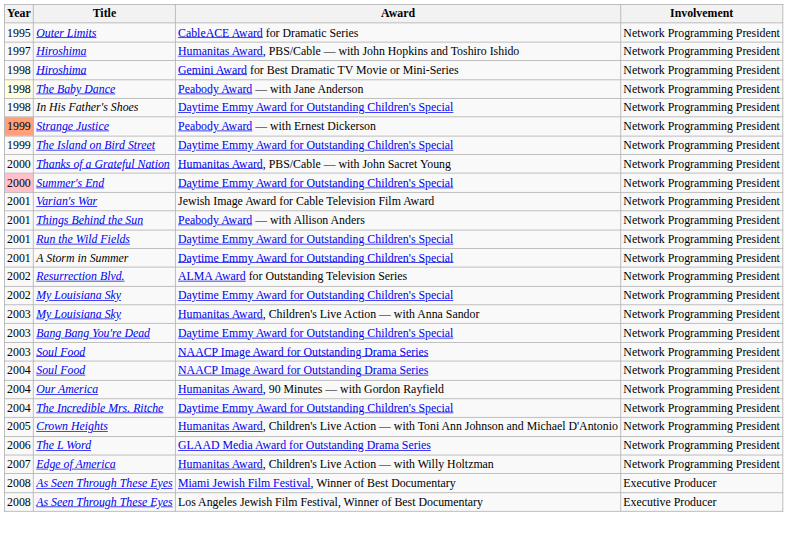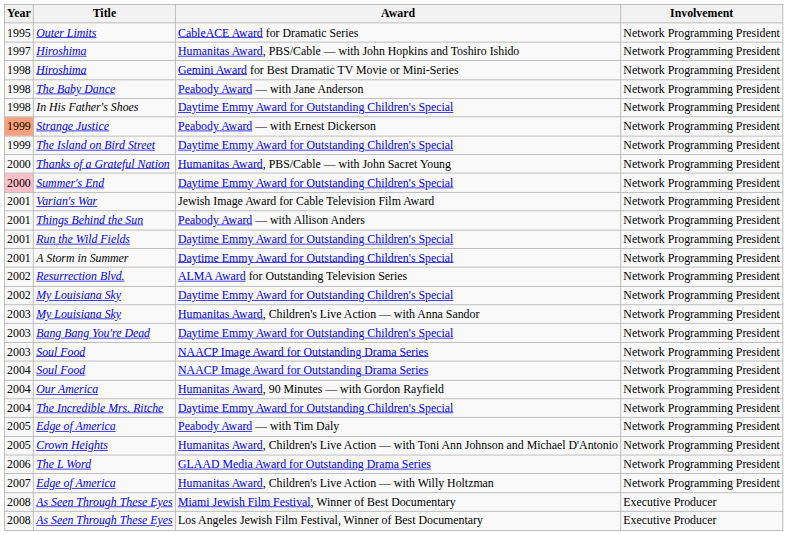The Baby Dance | Year: lightyellow background -> no background
+ row: 2005 | Edge of America | Peabody Award — with Tim Daly | Network Programming President
